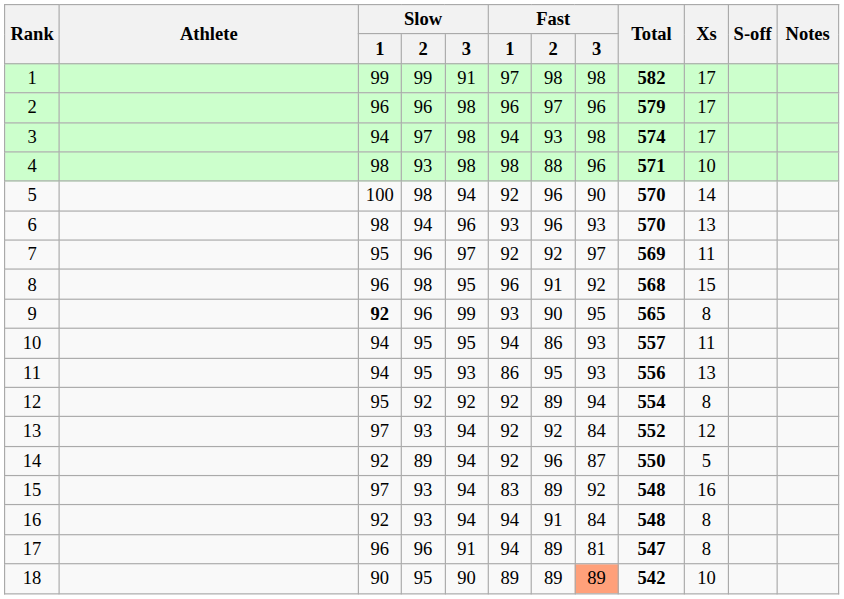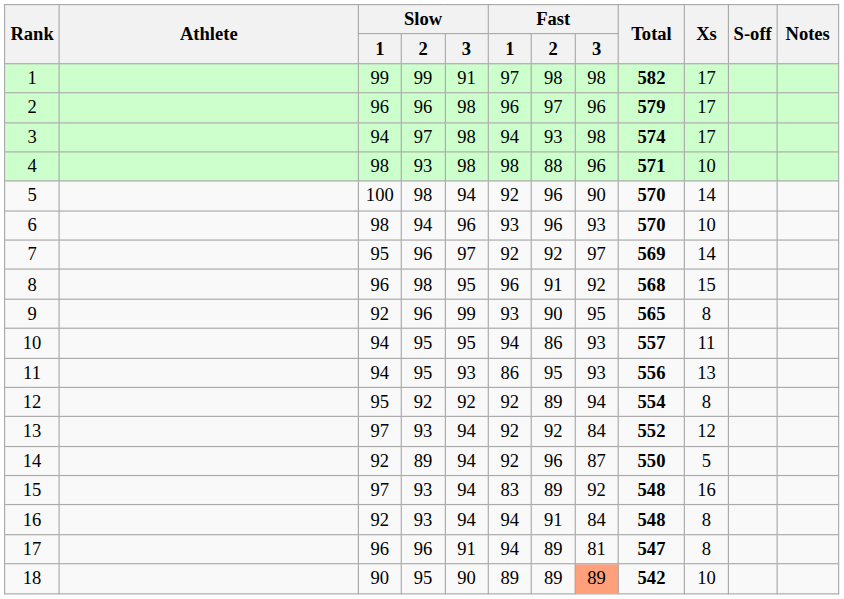6 | Xs: 13 -> 10
7 | Xs: 11 -> 14
9 | Slow / 1: bold -> normal
